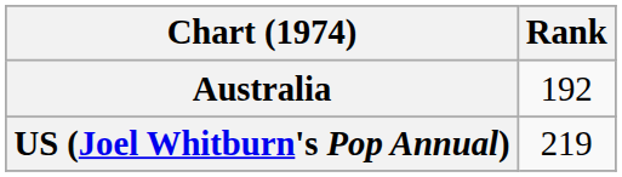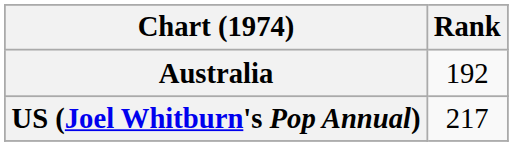US (Joel Whitburn's Pop Annual) | Rank: 219 -> 217
